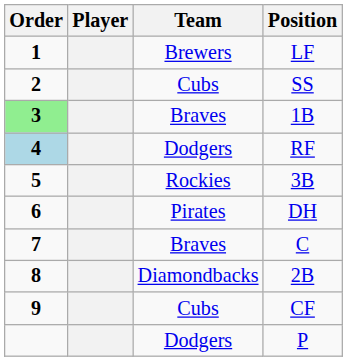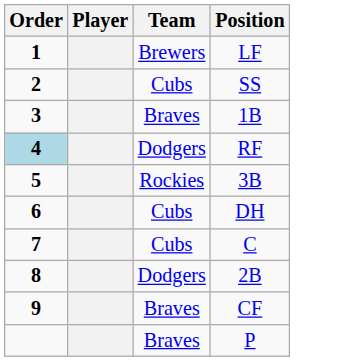1B | Order: lightgreen background -> no background
DH | Team: Pirates -> Cubs
C | Team: Braves -> Cubs
2B | Team: Diamondbacks -> Dodgers
CF | Team: Cubs -> Braves
P | Team: Dodgers -> Braves
